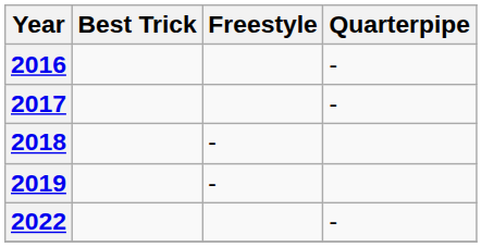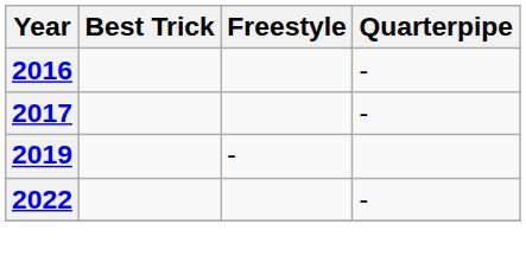- row: 2018 | -
